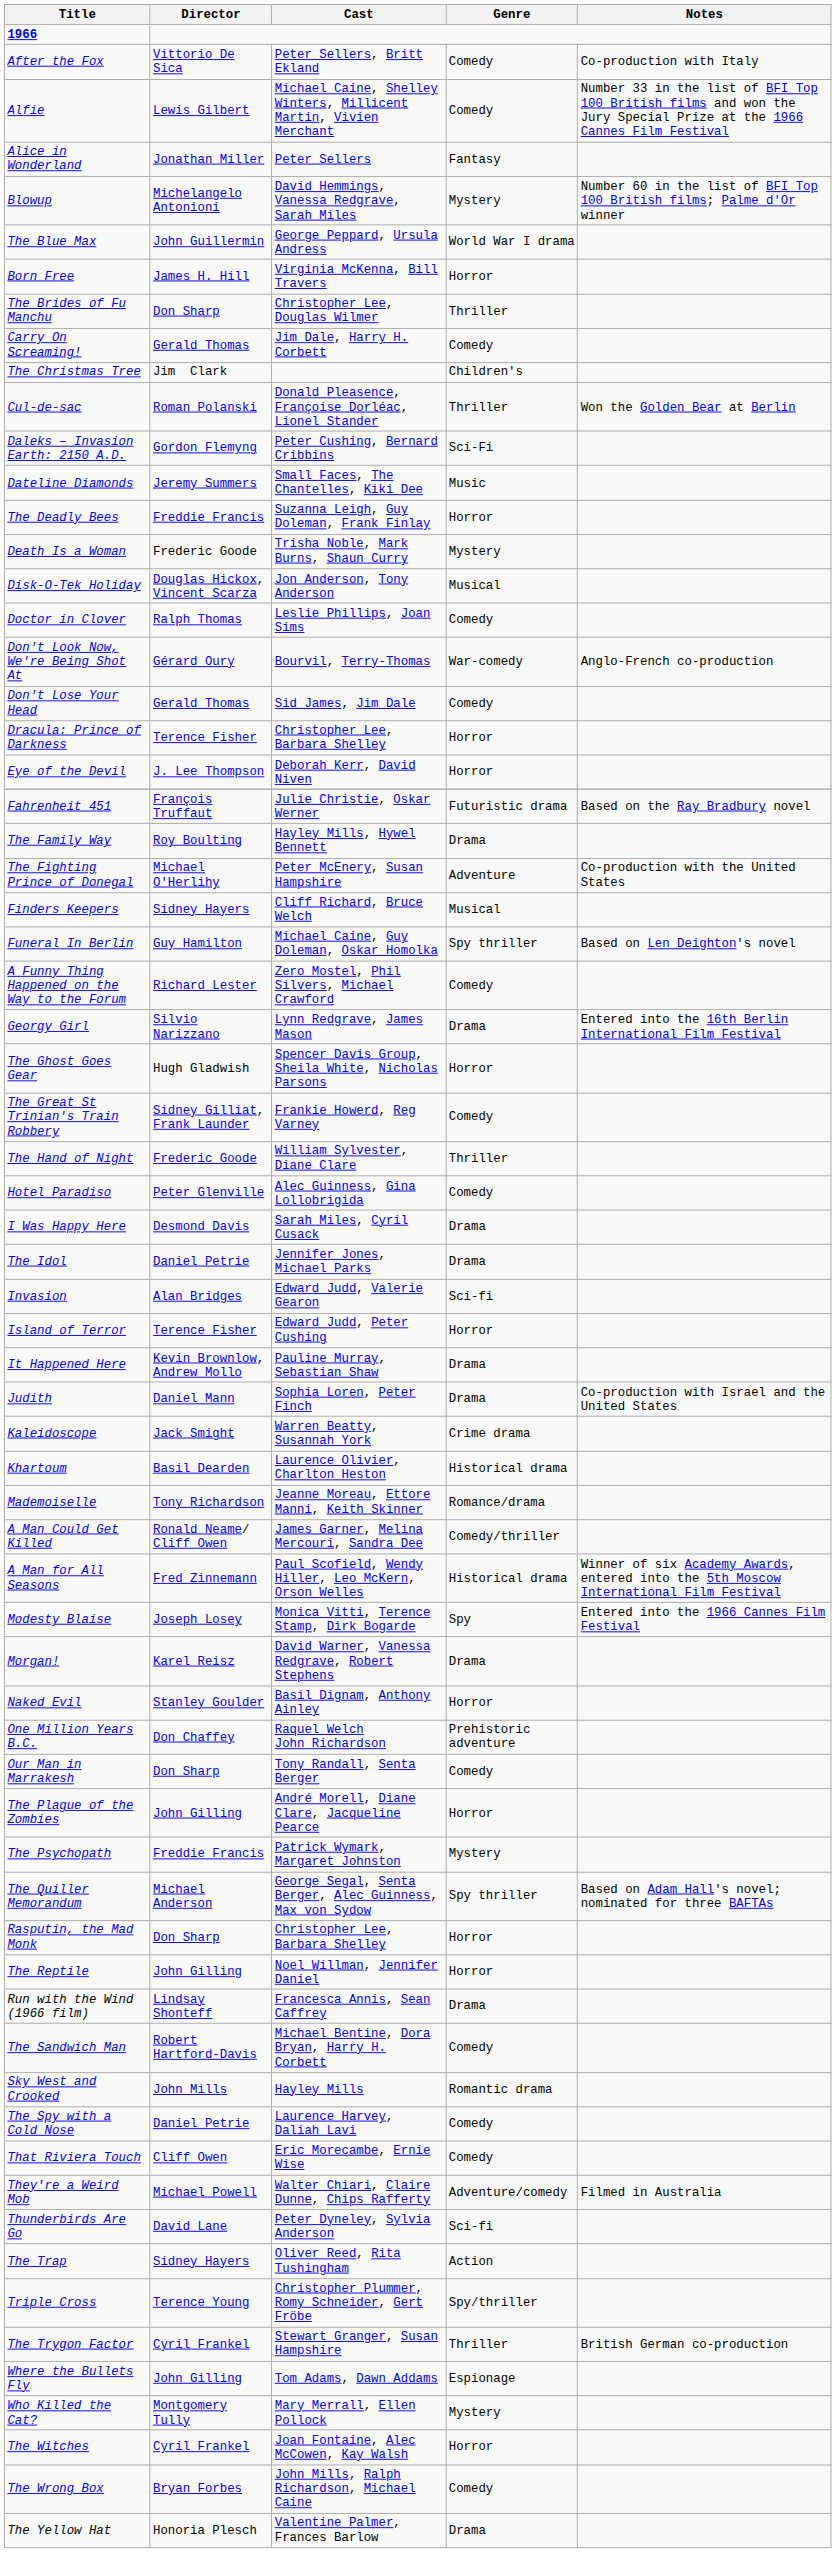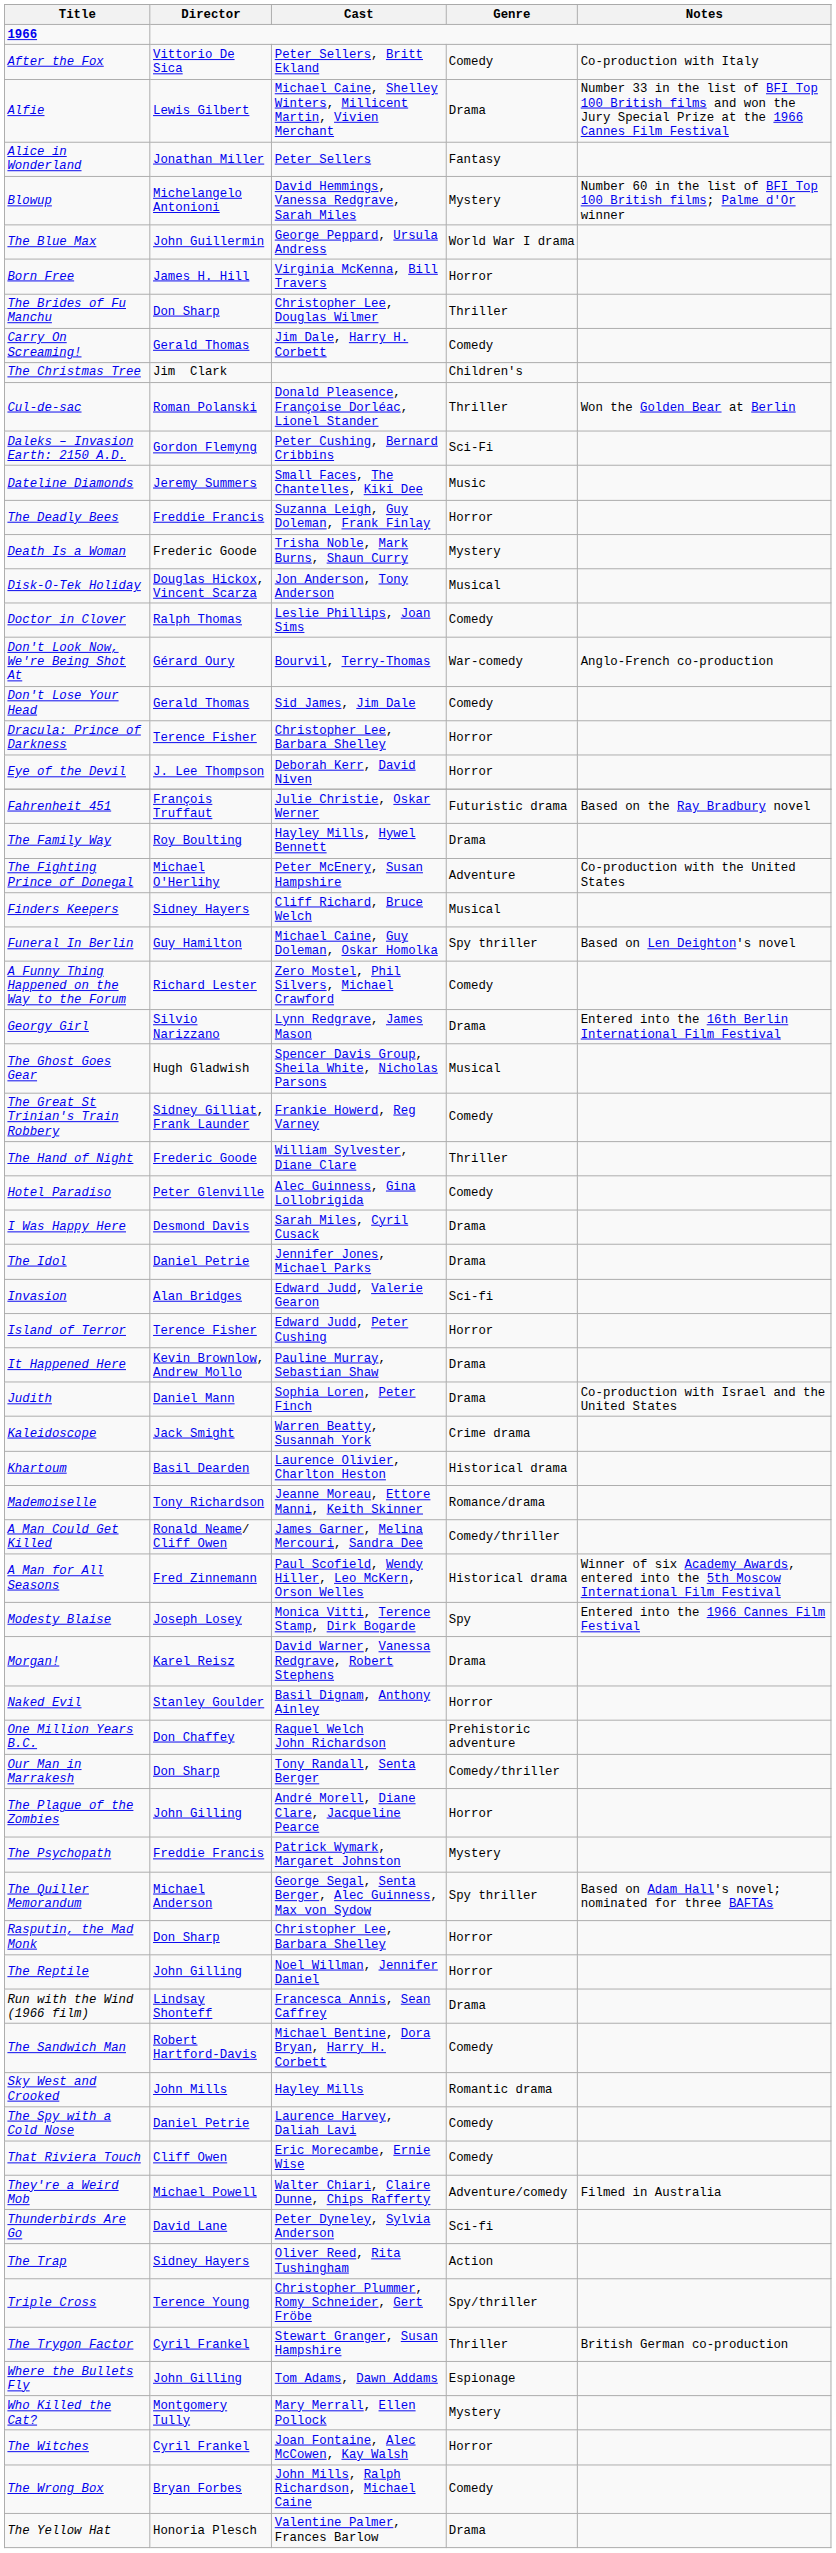Alfie | Genre: Comedy -> Drama
The Ghost Goes Gear | Genre: Horror -> Musical
Our Man in Marrakesh | Genre: Comedy -> Comedy/thriller
